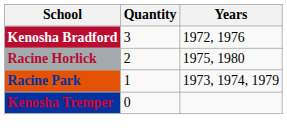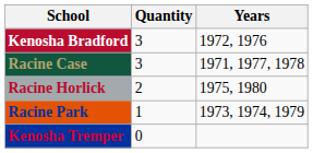+ row: Racine Case | 3 | 1971, 1977, 1978
